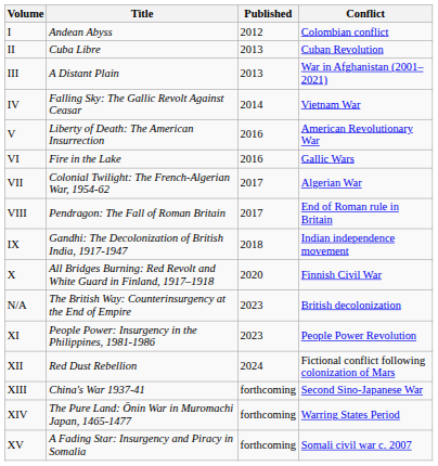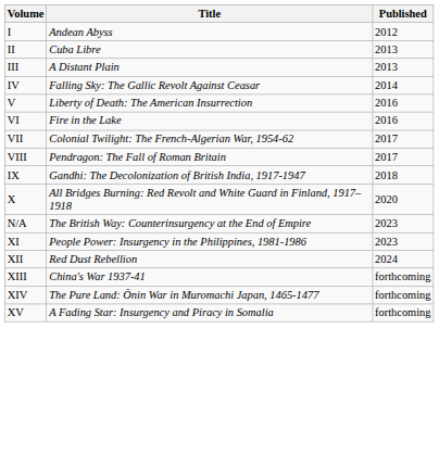- column: Conflict | Colombian conflict | Cuban Revolution | War in Afghanistan (2001–2021) | Vietnam War | American Revolutionary War | Gallic Wars | Algerian War | End of Roman rule in Britain | Indian independence movement | Finnish Civil War | British decolonization | People Power Revolution | Fictional conflict following colonization of Mars | Second Sino-Japanese War | Warring States Period | Somali civil war c. 2007
